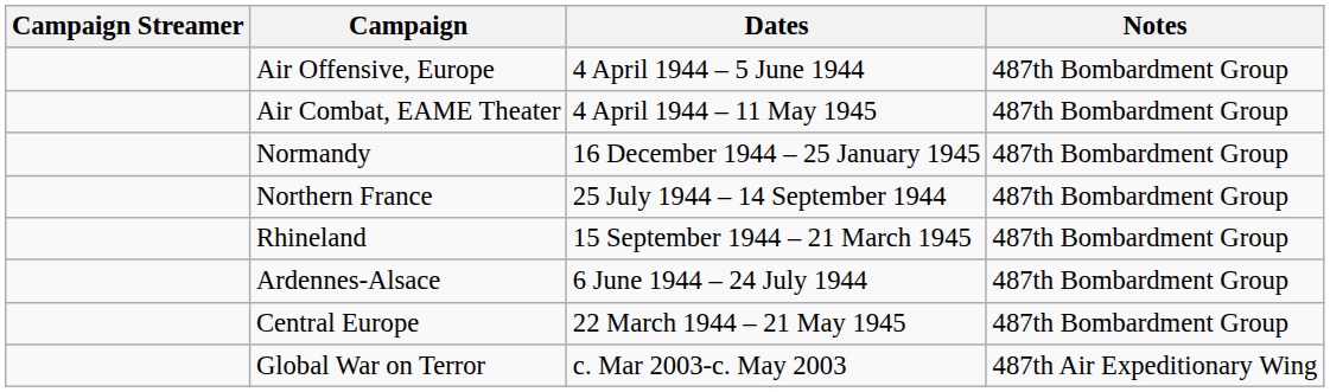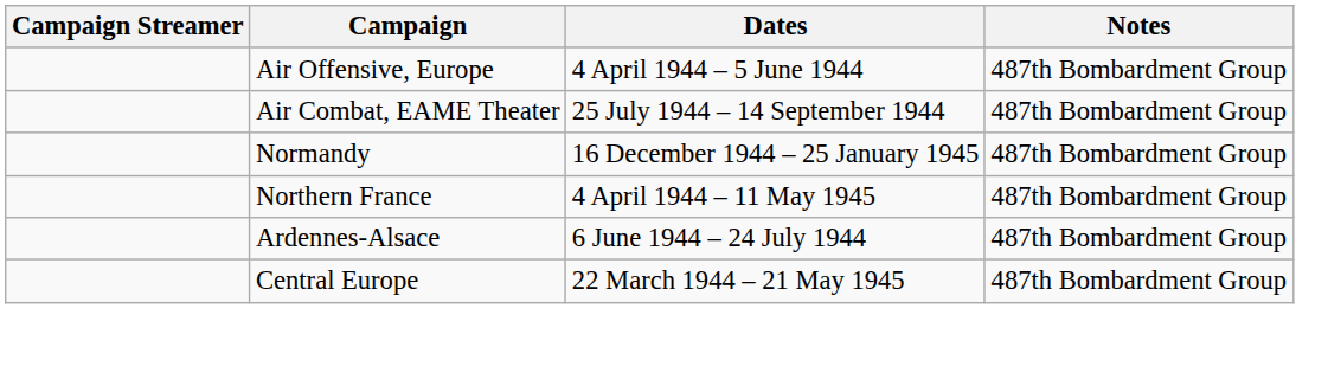Air Combat, EAME Theater | Dates: 4 April 1944 – 11 May 1945 -> 25 July 1944 – 14 September 1944
Northern France | Dates: 25 July 1944 – 14 September 1944 -> 4 April 1944 – 11 May 1945
- row: Rhineland | 15 September 1944 – 21 March 1945 | 487th Bombardment Group
- row: Global War on Terror | c. Mar 2003-c. May 2003 | 487th Air Expeditionary Wing
